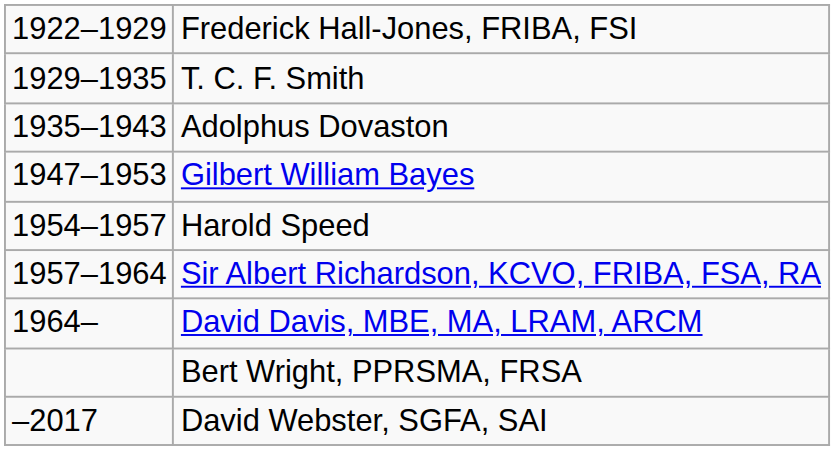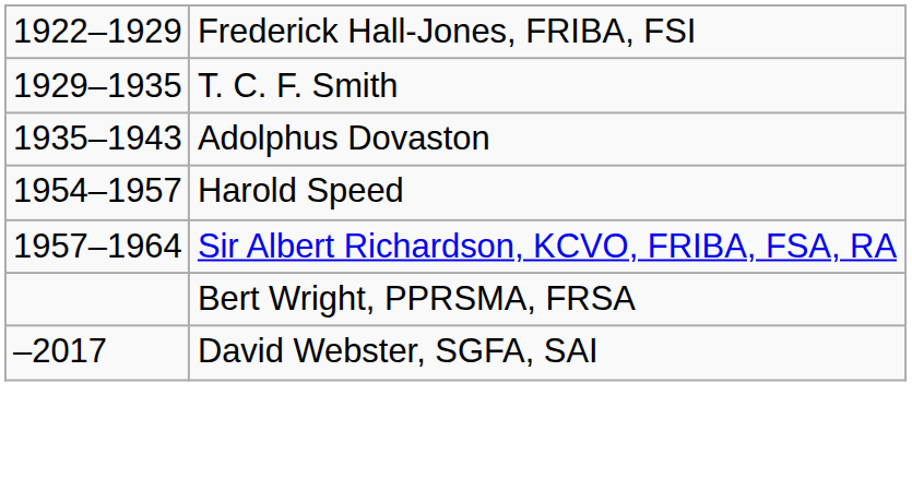- row: 1947–1953 | Gilbert William Bayes
- row: 1964– | David Davis, MBE, MA, LRAM, ARCM
